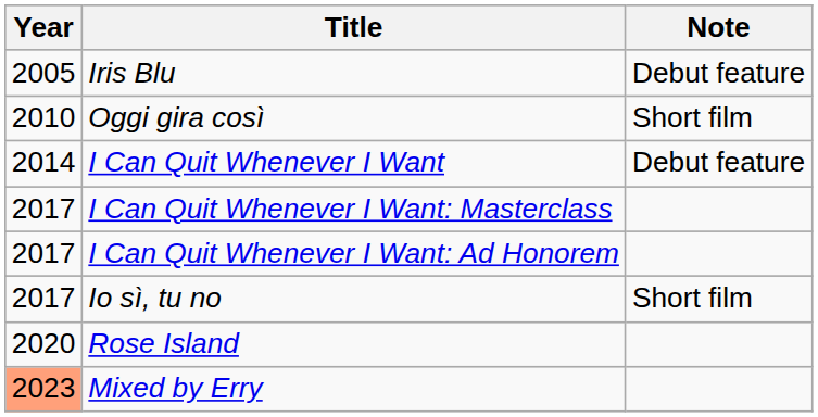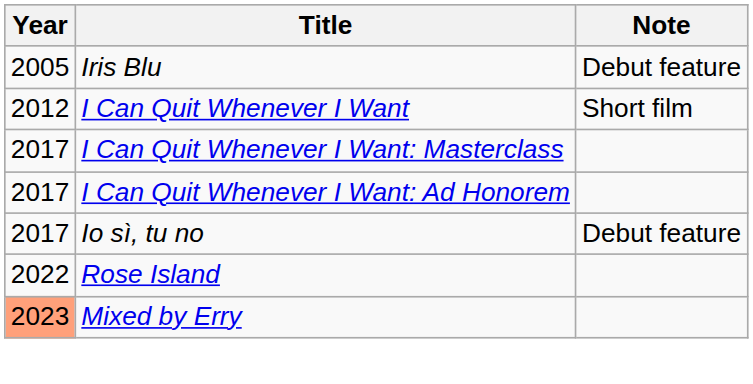- row: 2010 | Oggi gira così | Short film
I Can Quit Whenever I Want | Year: 2014 -> 2012
I Can Quit Whenever I Want | Note: Debut feature -> Short film
Io sì, tu no | Note: Short film -> Debut feature
Rose Island | Year: 2020 -> 2022
